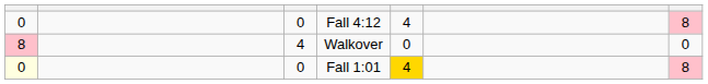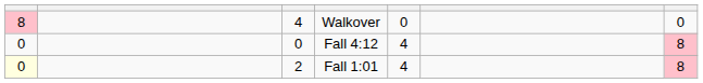rows swapped: Fall 4:12 <-> Walkover
Fall 1:01 | column 3: 0 -> 2
Fall 1:01 | column 5: gold background -> no background
